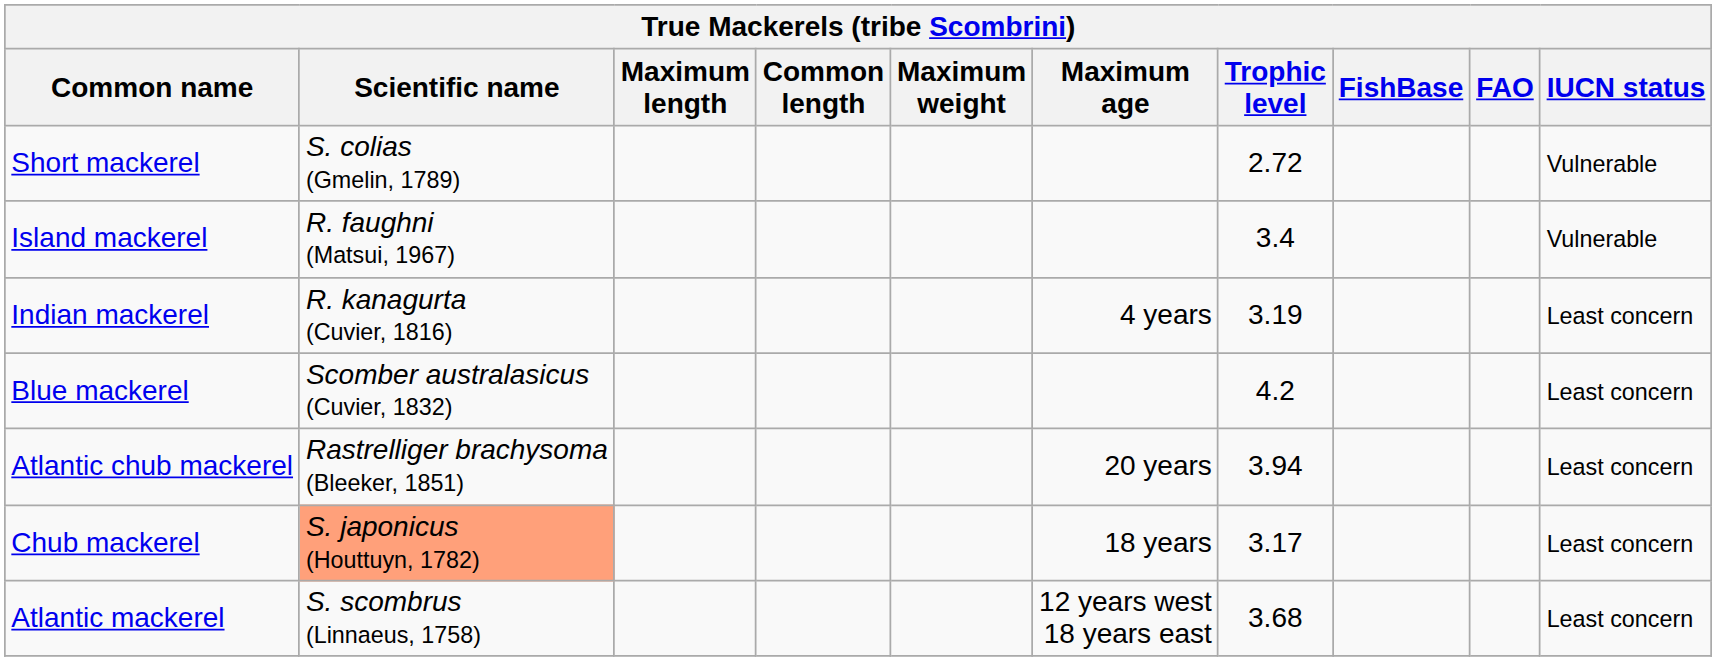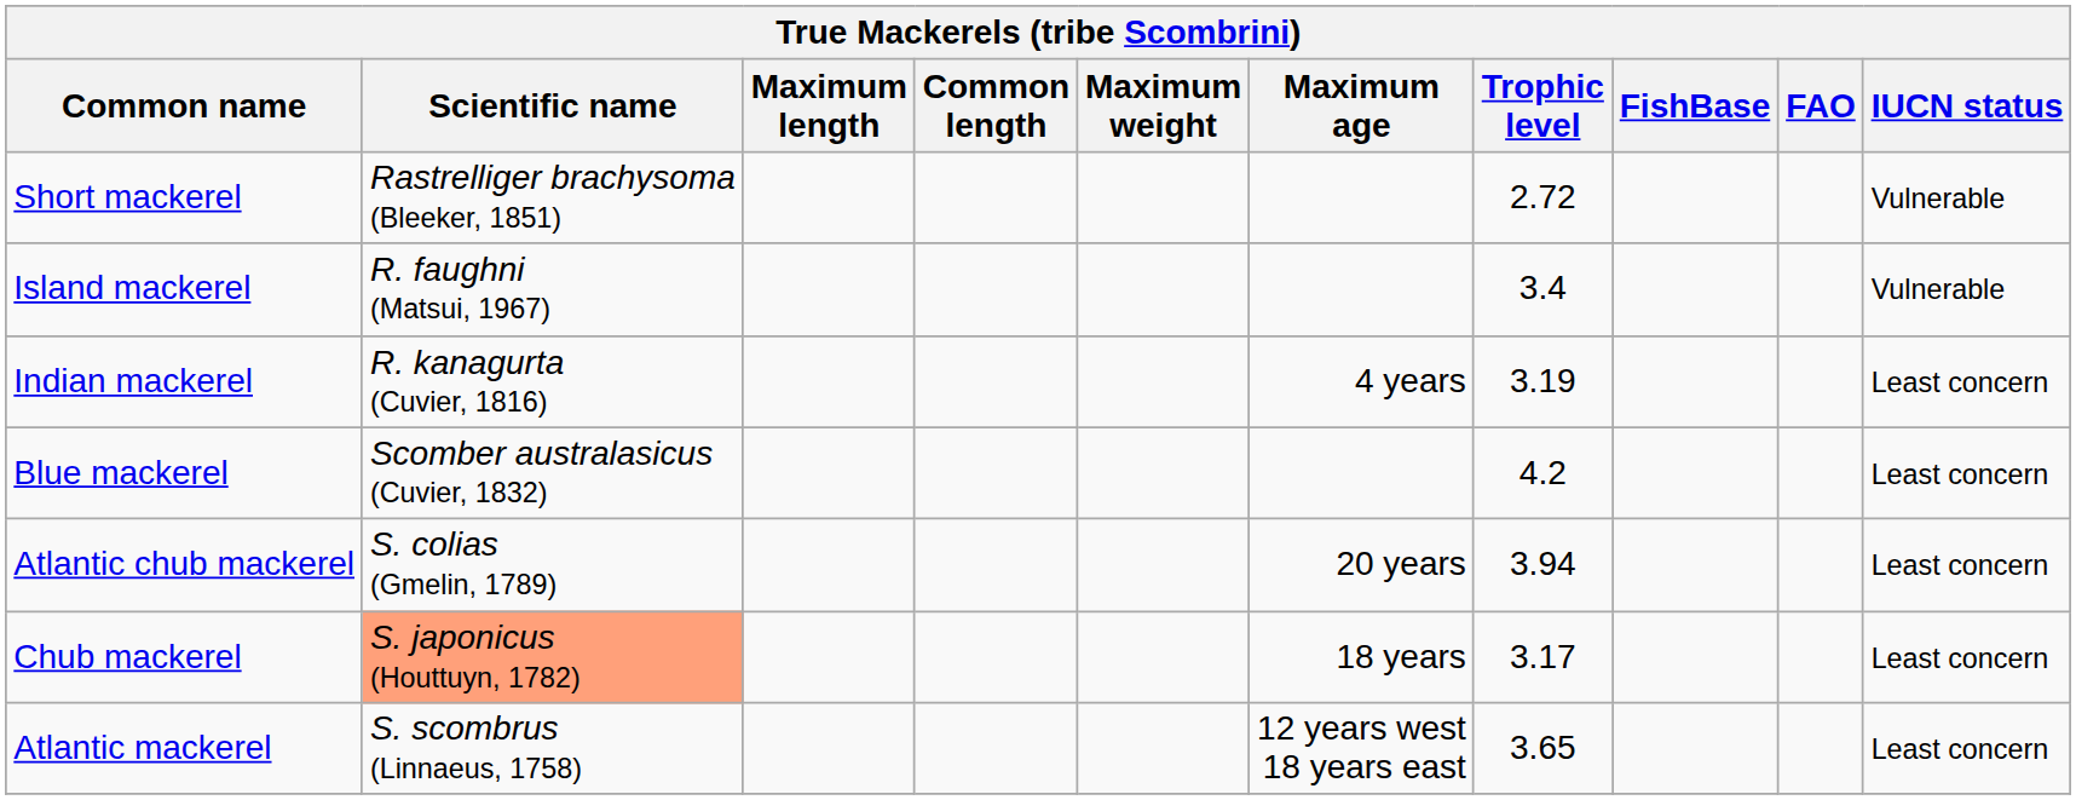Short mackerel | Scientific name: S. colias (Gmelin, 1789) -> Rastrelliger brachysoma (Bleeker, 1851)
Atlantic chub mackerel | Scientific name: Rastrelliger brachysoma (Bleeker, 1851) -> S. colias (Gmelin, 1789)
Atlantic mackerel | Trophic level: 3.68 -> 3.65
